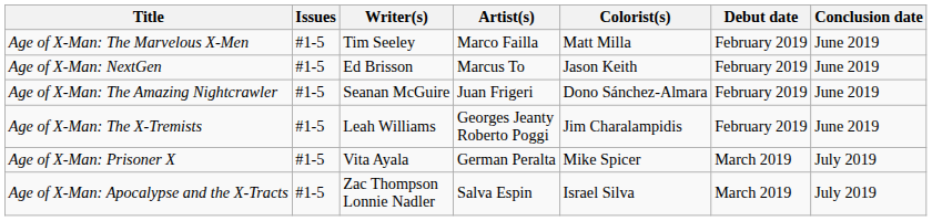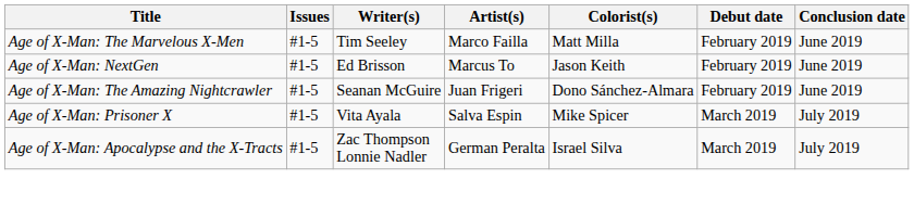- row: Age of X-Man: The X-Tremists | #1-5 | Leah Williams | Georges Jeanty Roberto Poggi | Jim Charalampidis | February 2019 | June 2019
Age of X-Man: Prisoner X | Artist(s): German Peralta -> Salva Espin
Age of X-Man: Apocalypse and the X-Tracts | Artist(s): Salva Espin -> German Peralta
